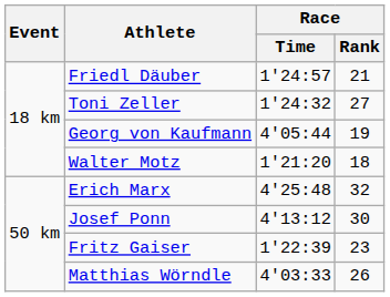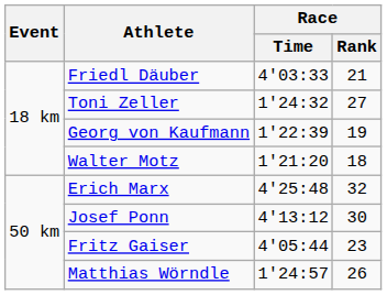Friedl Däuber | Race / Time: 1'24:57 -> 4'03:33
Georg von Kaufmann | Race / Time: 4'05:44 -> 1'22:39
Fritz Gaiser | Race / Time: 1'22:39 -> 4'05:44
Matthias Wörndle | Race / Time: 4'03:33 -> 1'24:57
